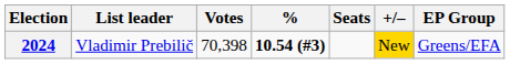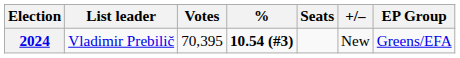2024 | Votes: 70,398 -> 70,395
2024 | +/–: gold background -> no background
